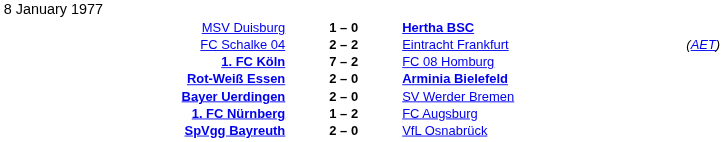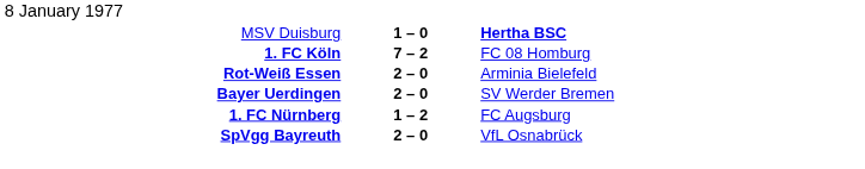- row: FC Schalke 04 | 2 – 2 | Eintracht Frankfurt | (AET)
Rot-Weiß Essen | column 3: bold -> normal
